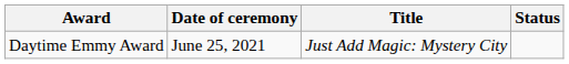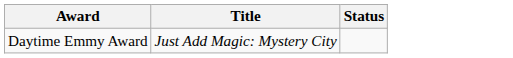- column: Date of ceremony | June 25, 2021
